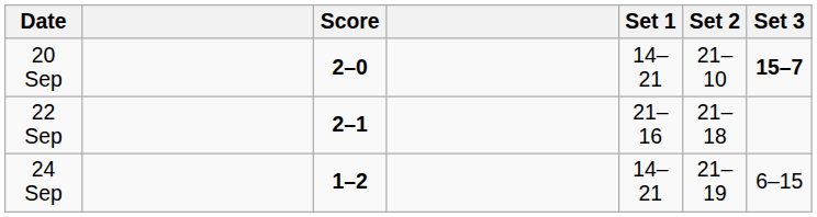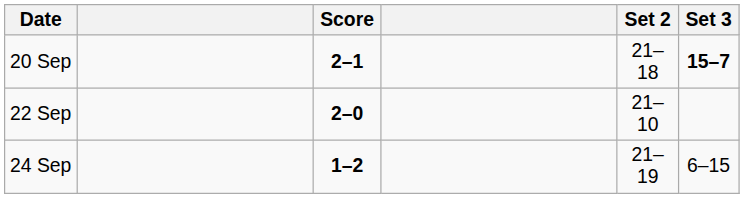- column: Set 1 | 14–21 | 21–16 | 14–21
20 Sep | Score: 2–0 -> 2–1
20 Sep | Set 2: 21–10 -> 21–18
22 Sep | Score: 2–1 -> 2–0
22 Sep | Set 2: 21–18 -> 21–10
